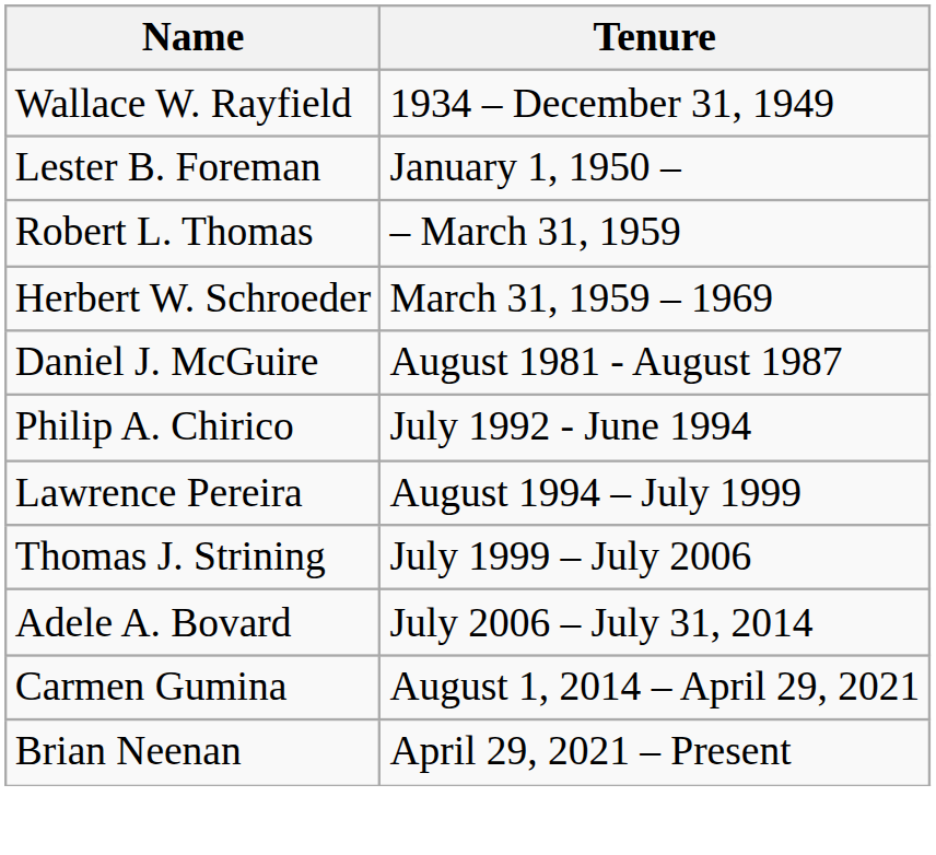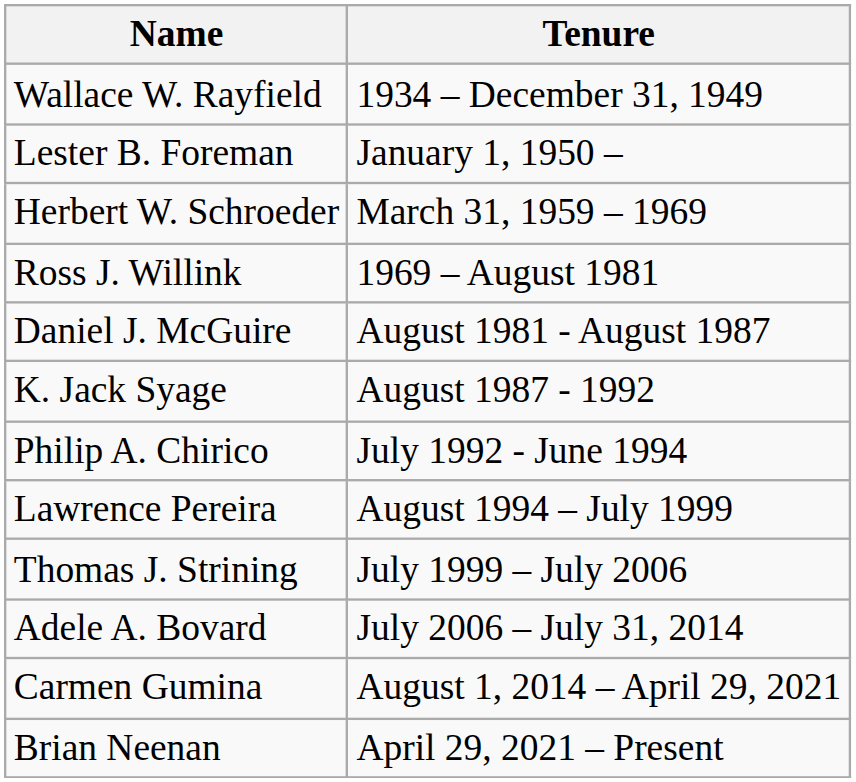- row: Robert L. Thomas | – March 31, 1959
+ row: Ross J. Willink | 1969 – August 1981
+ row: K. Jack Syage | August 1987 - 1992
